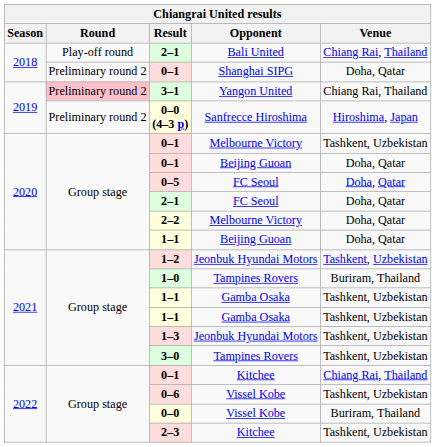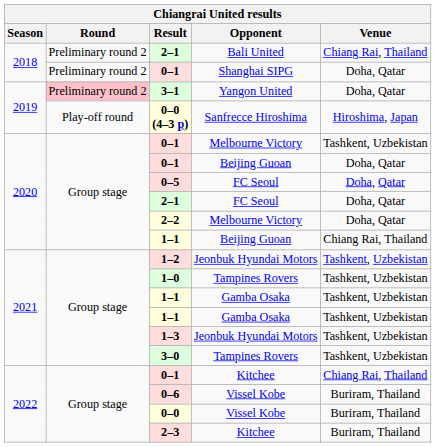2–1 / Bali United | Round: Play-off round -> Preliminary round 2
3–1 | Venue: Chiang Rai, Thailand -> Doha, Qatar
0–0 (4–3 p) | Round: Preliminary round 2 -> Play-off round
1–1 / Beijing Guoan | Venue: Doha, Qatar -> Chiang Rai, Thailand
1–0 | Venue: Buriram, Thailand -> Tashkent, Uzbekistan
0–6 | Venue: Tashkent, Uzbekistan -> Buriram, Thailand
2–3 | Venue: Tashkent, Uzbekistan -> Buriram, Thailand
